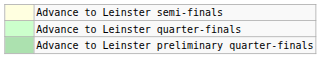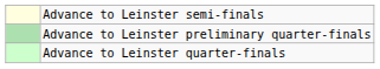rows swapped: Advance to Leinster quarter-finals <-> Advance to Leinster preliminary quarter-finals
